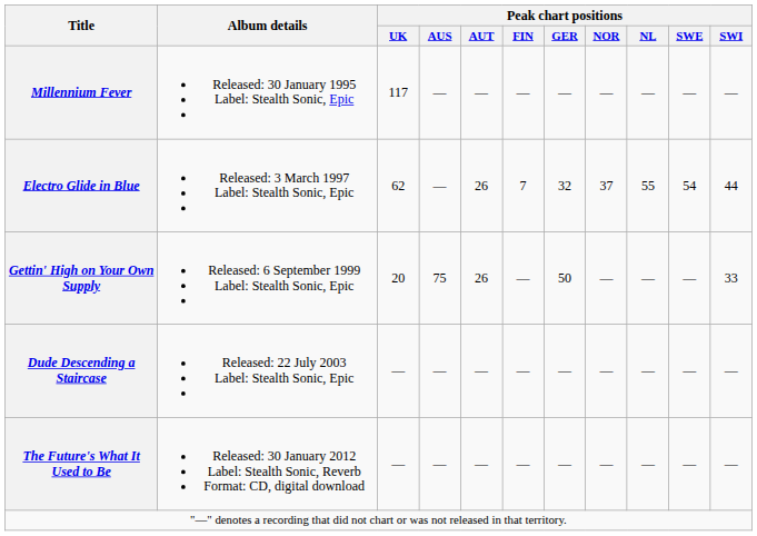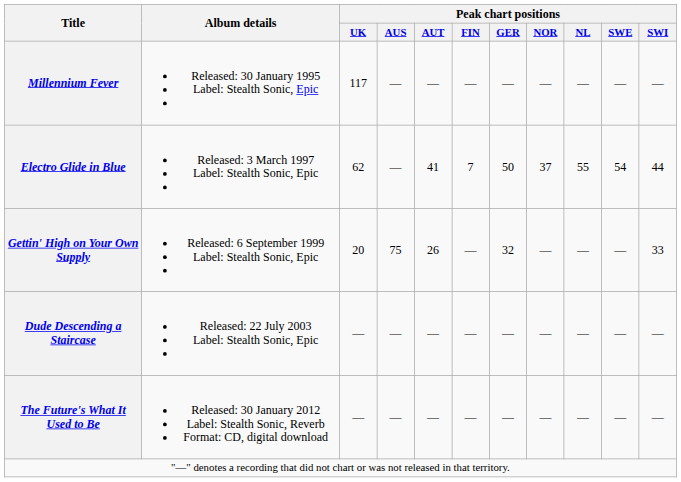Electro Glide in Blue | Peak chart positions / AUT: 26 -> 41
Electro Glide in Blue | Peak chart positions / GER: 32 -> 50
Gettin' High on Your Own Supply | Peak chart positions / GER: 50 -> 32
